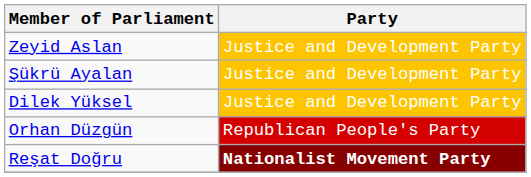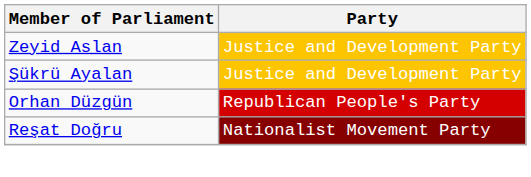- row: Dilek Yüksel | Justice and Development Party
Reşat Doğru | Party: bold -> normal
